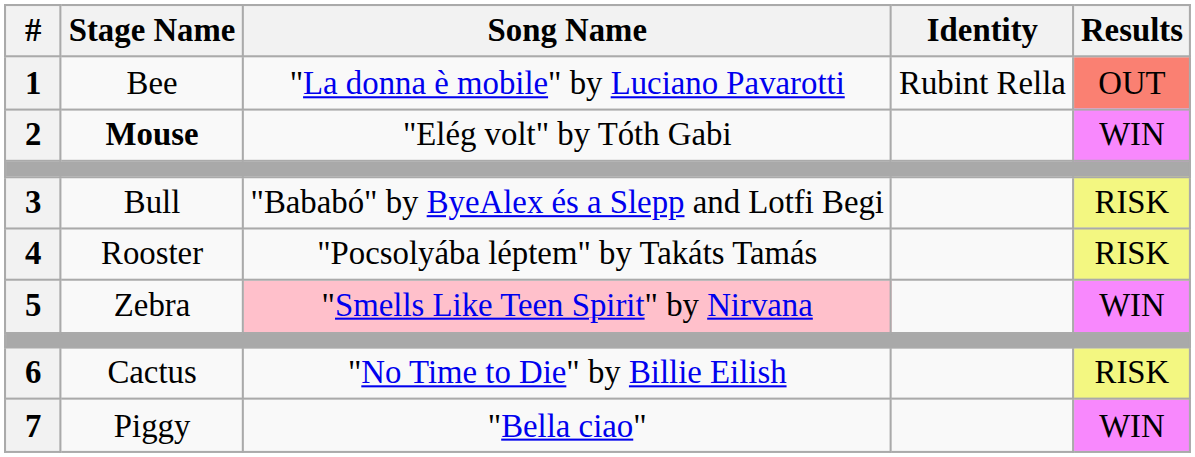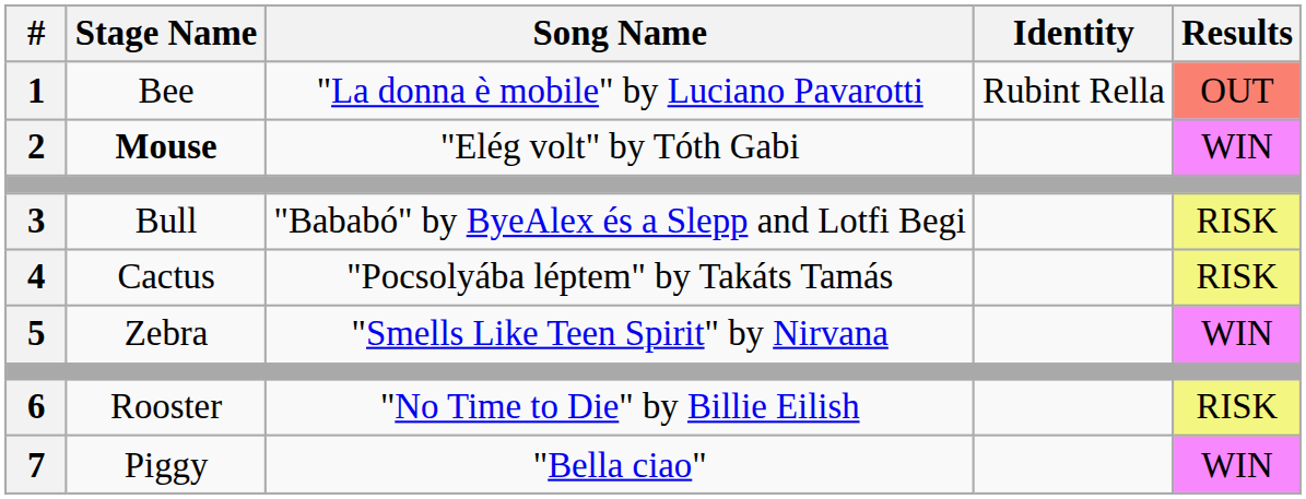4 | Stage Name: Rooster -> Cactus
5 | Song Name: pink background -> no background
6 | Stage Name: Cactus -> Rooster
